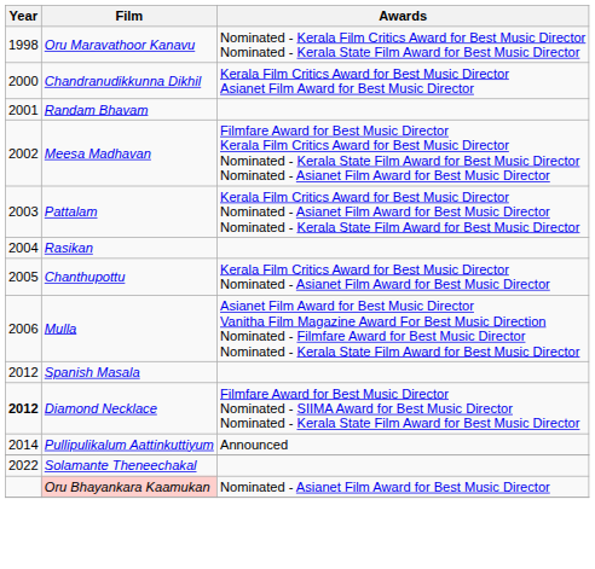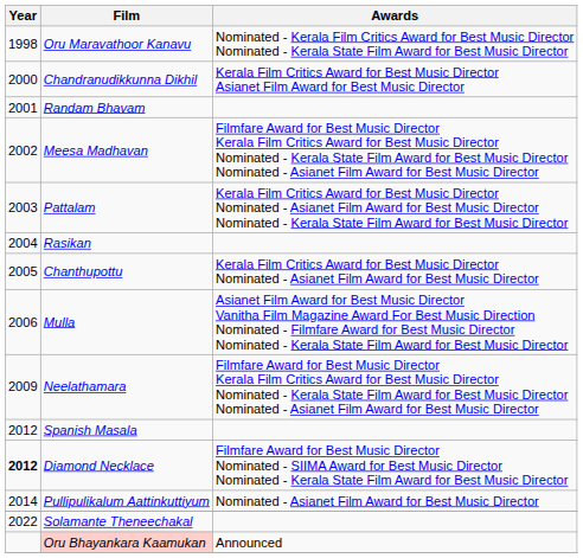+ row: 2009 | Neelathamara | Filmfare Award for Best Music Director Kerala Film Critics Award for Best Music Director Nominated - Kerala State Film Award for Best Music Director Nominated - Asianet Film Award for Best Music Director
Pullipulikalum Aattinkuttiyum | Awards: Announced -> Nominated - Asianet Film Award for Best Music Director
Oru Bhayankara Kaamukan | Awards: Nominated - Asianet Film Award for Best Music Director -> Announced
